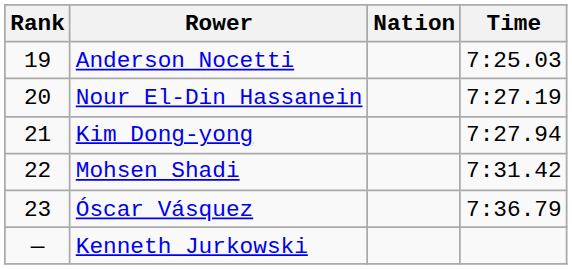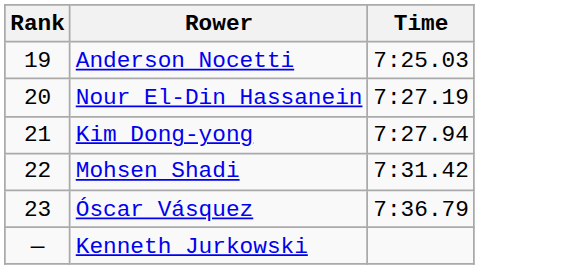- column: Nation
